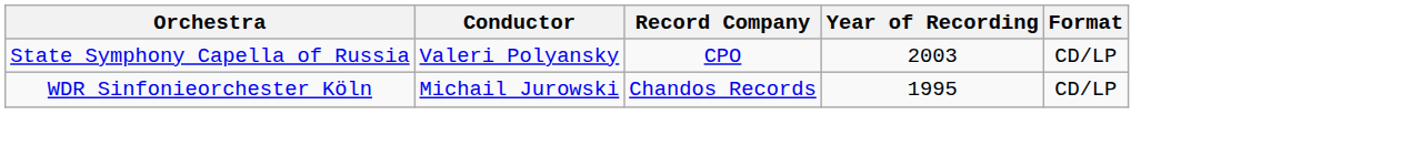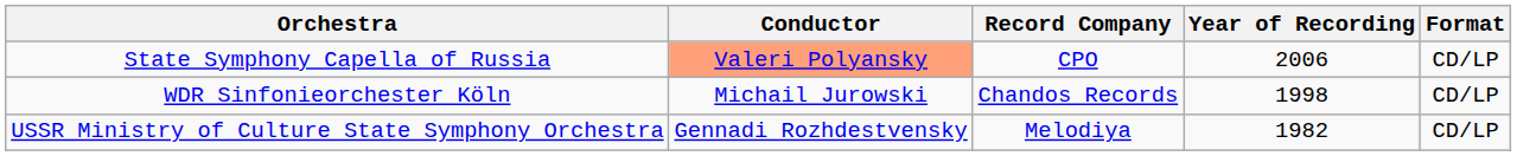State Symphony Capella of Russia | Conductor: no background -> lightsalmon background
State Symphony Capella of Russia | Year of Recording: 2003 -> 2006
WDR Sinfonieorchester Köln | Year of Recording: 1995 -> 1998
+ row: USSR Ministry of Culture State Symphony Orchestra | Gennadi Rozhdestvensky | Melodiya | 1982 | CD/LP
